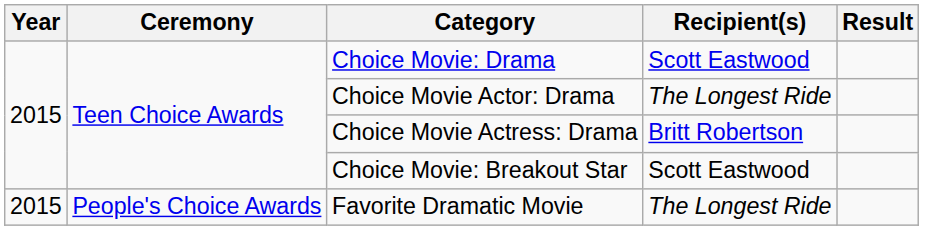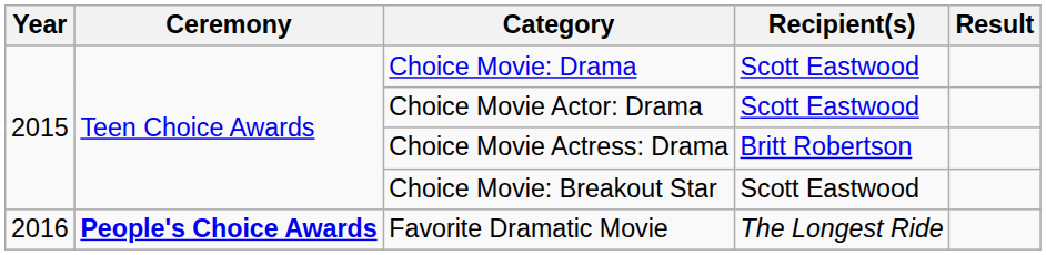Choice Movie Actor: Drama | Recipient(s): The Longest Ride -> Scott Eastwood
Favorite Dramatic Movie | Year: 2015 -> 2016
Favorite Dramatic Movie | Ceremony: normal -> bold
